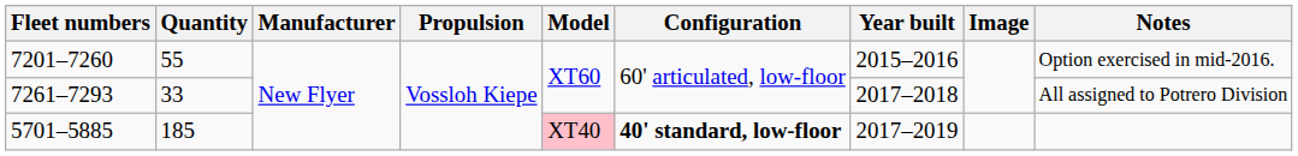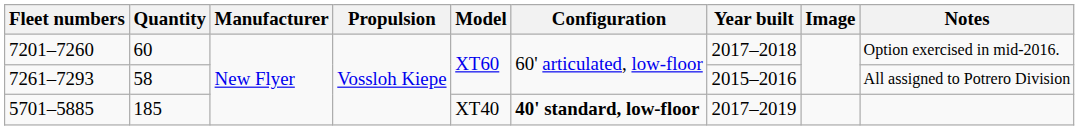7201–7260 | Quantity: 55 -> 60
7201–7260 | Year built: 2015–2016 -> 2017–2018
7261–7293 | Quantity: 33 -> 58
7261–7293 | Year built: 2017–2018 -> 2015–2016
5701–5885 | Model: pink background -> no background
